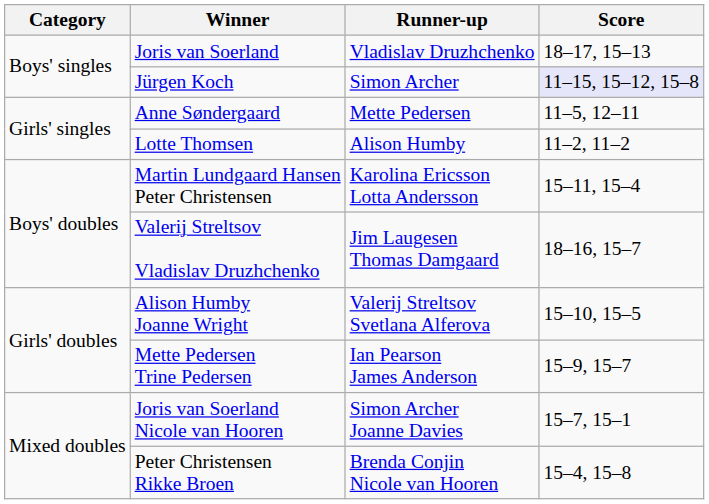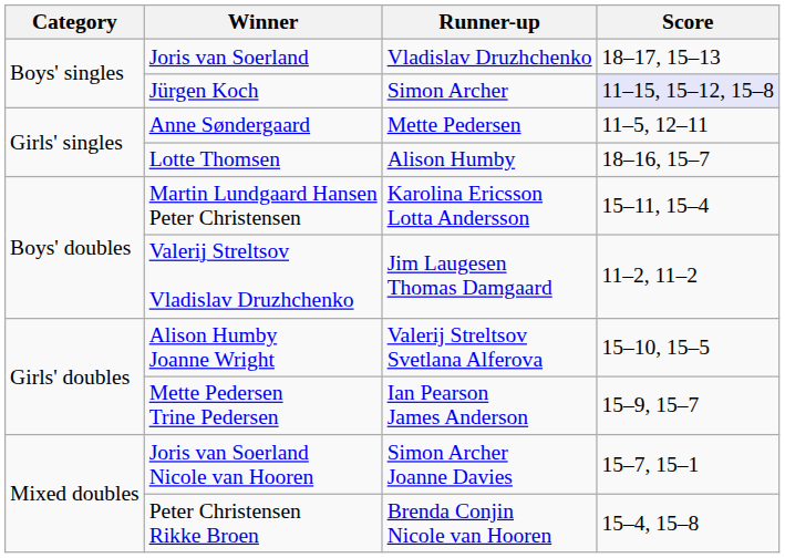Lotte Thomsen | Score: 11–2, 11–2 -> 18–16, 15–7
Valerij Streltsov Vladislav Druzhchenko | Score: 18–16, 15–7 -> 11–2, 11–2
